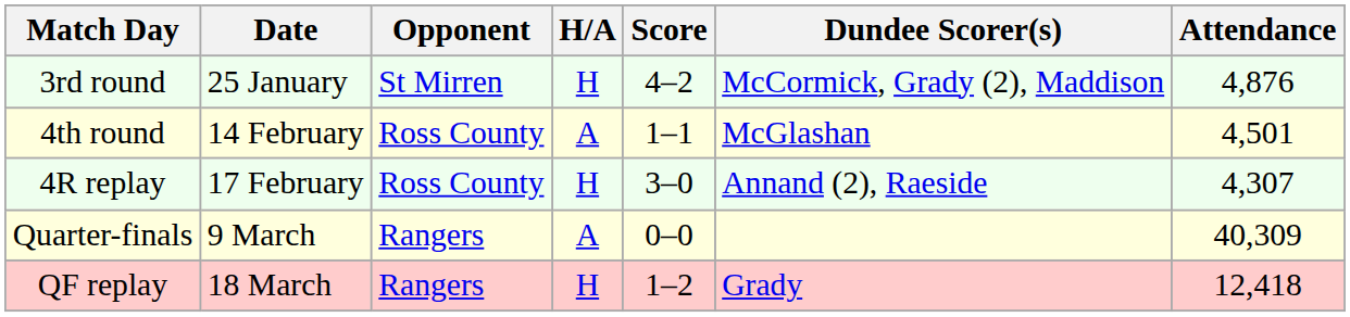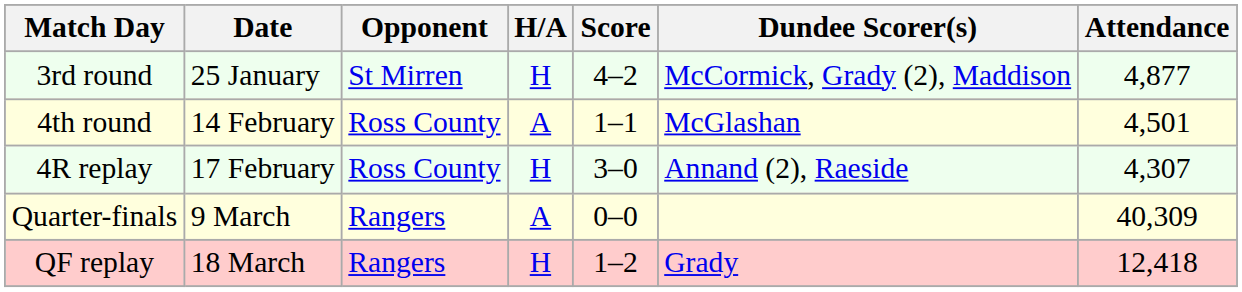3rd round | Attendance: 4,876 -> 4,877
